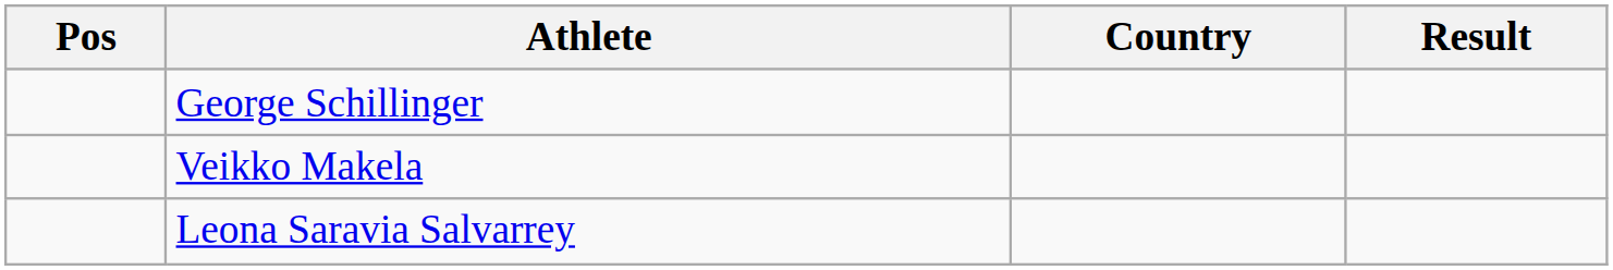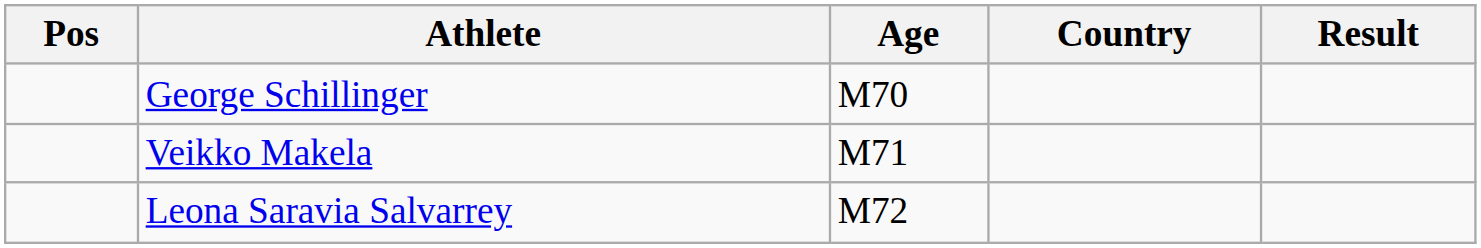+ column: Age | M70 | M71 | M72
